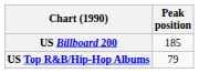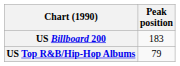US Billboard 200 | Peak position: 185 -> 183
